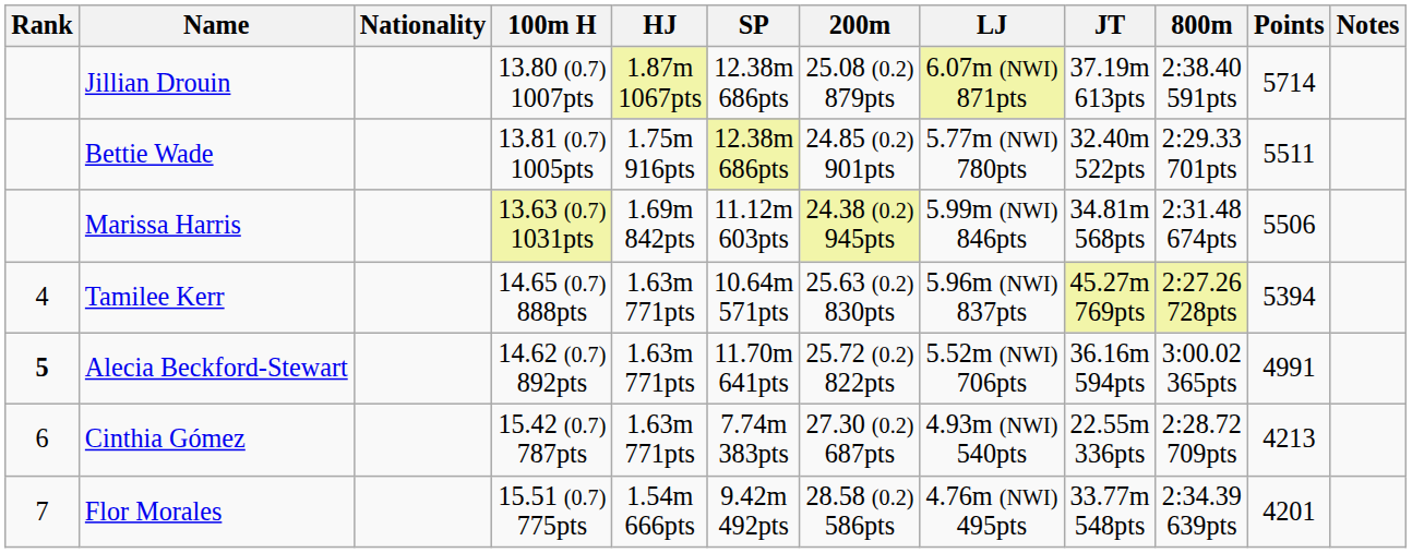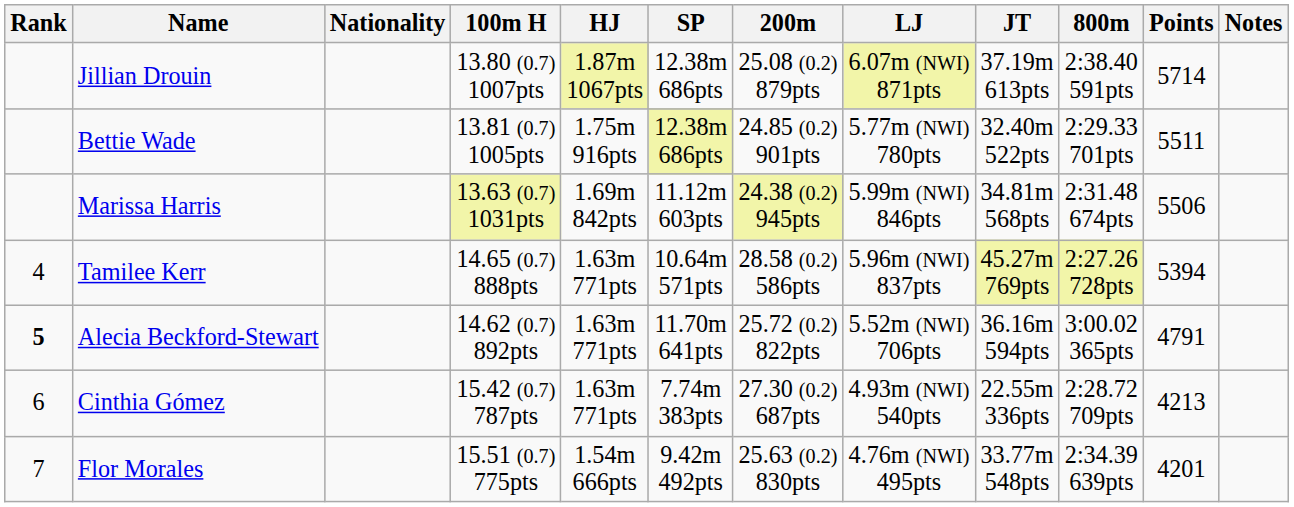Tamilee Kerr | 200m: 25.63 (0.2) 830pts -> 28.58 (0.2) 586pts
Alecia Beckford-Stewart | Points: 4991 -> 4791
Flor Morales | 200m: 28.58 (0.2) 586pts -> 25.63 (0.2) 830pts
